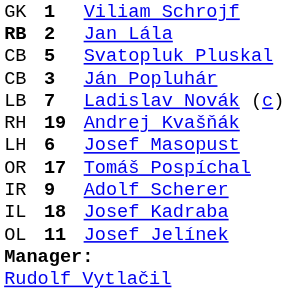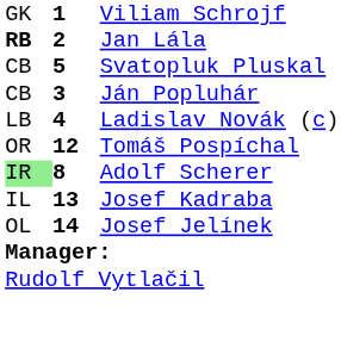Ladislav Novák (c) | column 2: 7 -> 4
- row: RH | 19 | Andrej Kvašňák
- row: LH | 6 | Josef Masopust
Tomáš Pospíchal | column 2: 17 -> 12
Adolf Scherer | column 1: no background -> lightgreen background
Adolf Scherer | column 2: 9 -> 8
Josef Kadraba | column 2: 18 -> 13
Josef Jelínek | column 2: 11 -> 14
